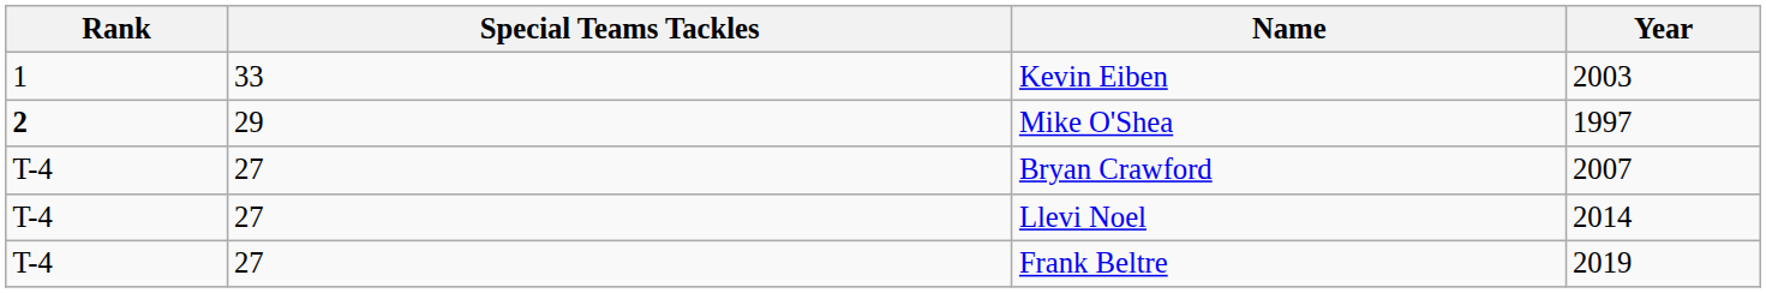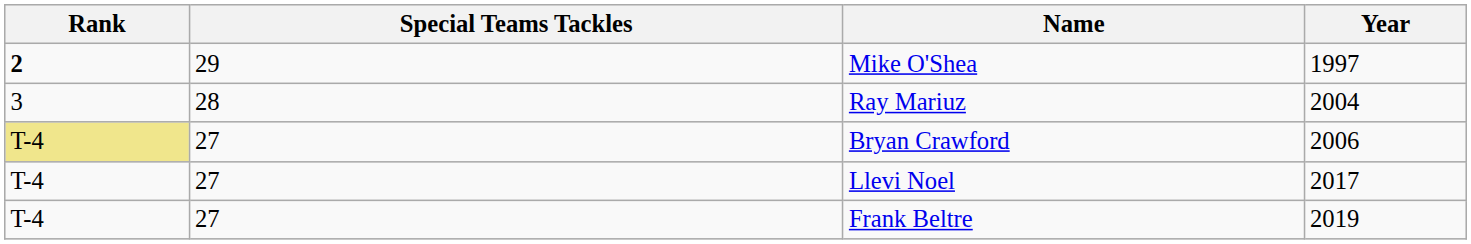- row: 1 | 33 | Kevin Eiben | 2003
+ row: 3 | 28 | Ray Mariuz | 2004
Bryan Crawford | Rank: no background -> khaki background
Bryan Crawford | Year: 2007 -> 2006
Llevi Noel | Year: 2014 -> 2017
